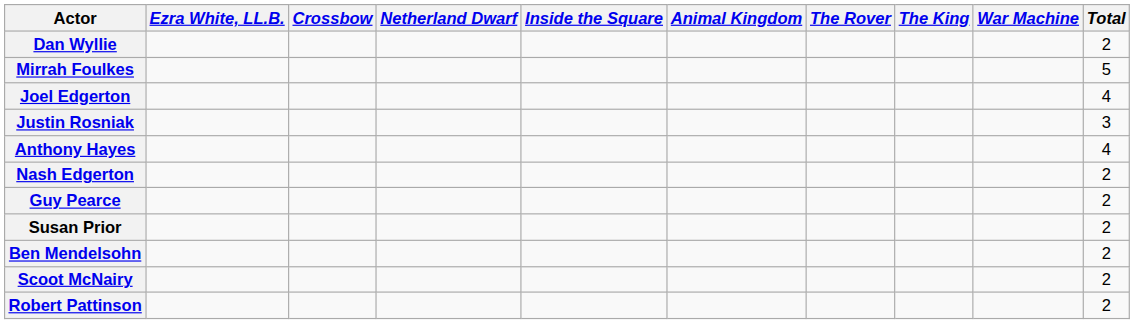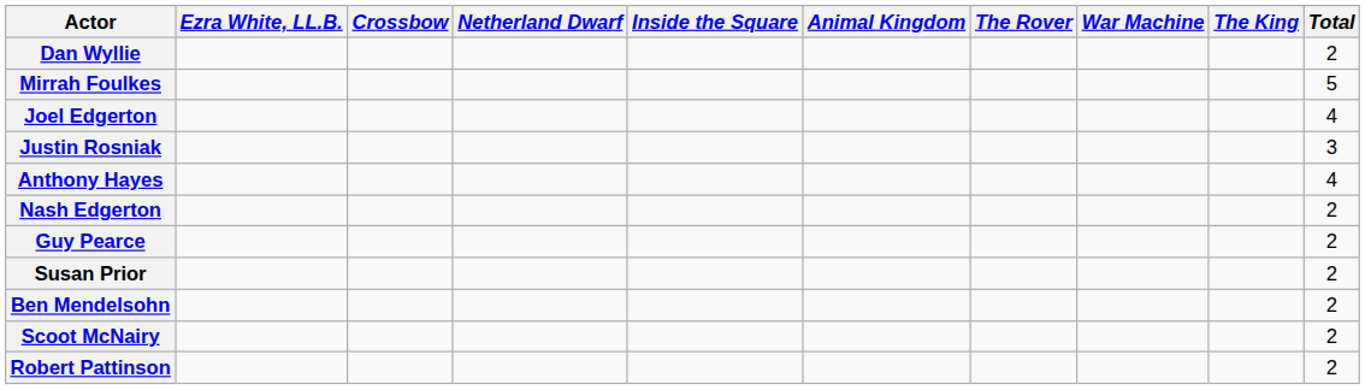columns swapped: War Machine <-> The King
